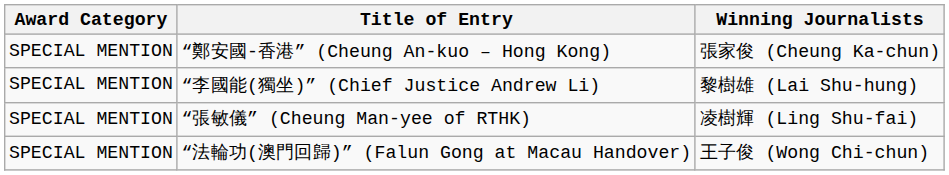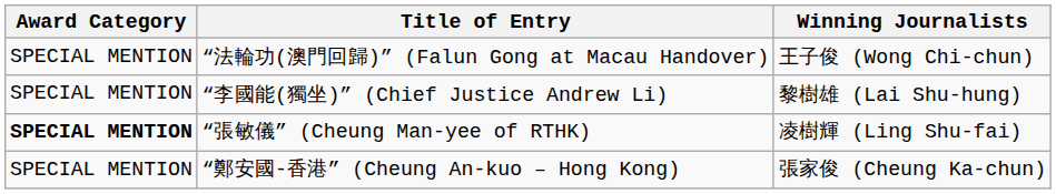rows swapped: “鄭安國-香港” (Cheung An-kuo – Hong Kong) <-> “法輪功(澳門回歸)” (Falun Gong at Macau Handover)
“張敏儀” (Cheung Man-yee of RTHK) | Award Category: normal -> bold
